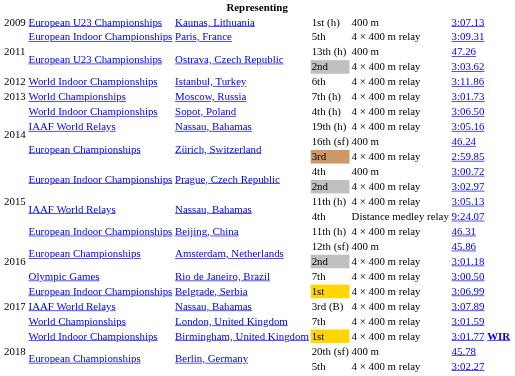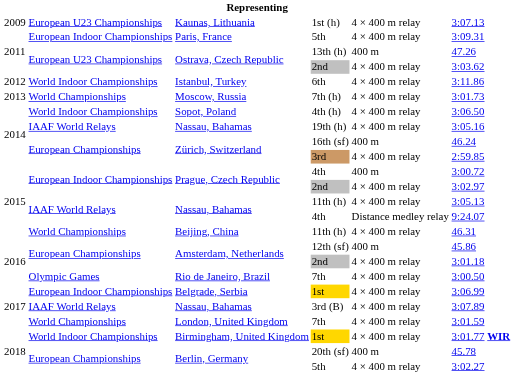1st (h) | column 5: 400 m -> 4 × 400 m relay
Beijing, China / 11th (h) | column 2: European Indoor Championships -> World Championships
